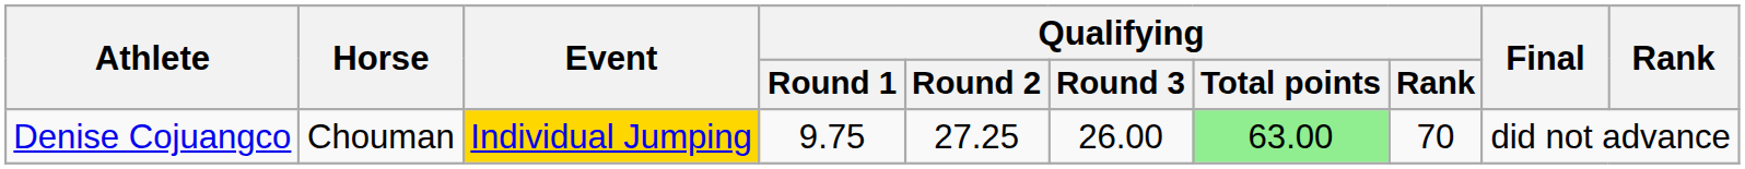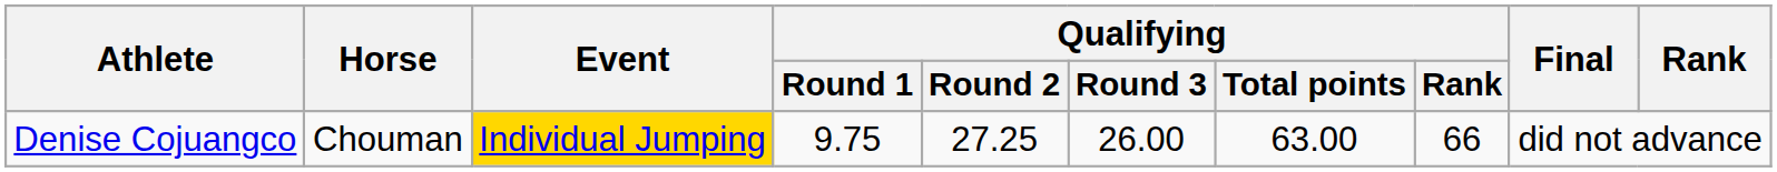Denise Cojuangco | Qualifying / Total points: lightgreen background -> no background
Denise Cojuangco | Qualifying / Rank: 70 -> 66
